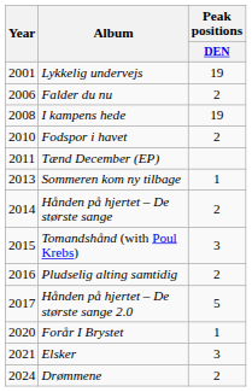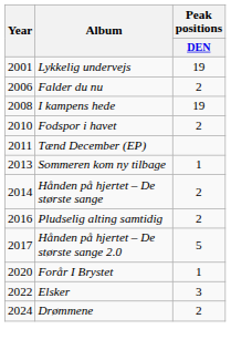- row: 2015 | Tomandshånd (with Poul Krebs) | 3
Elsker | Year: 2021 -> 2022
